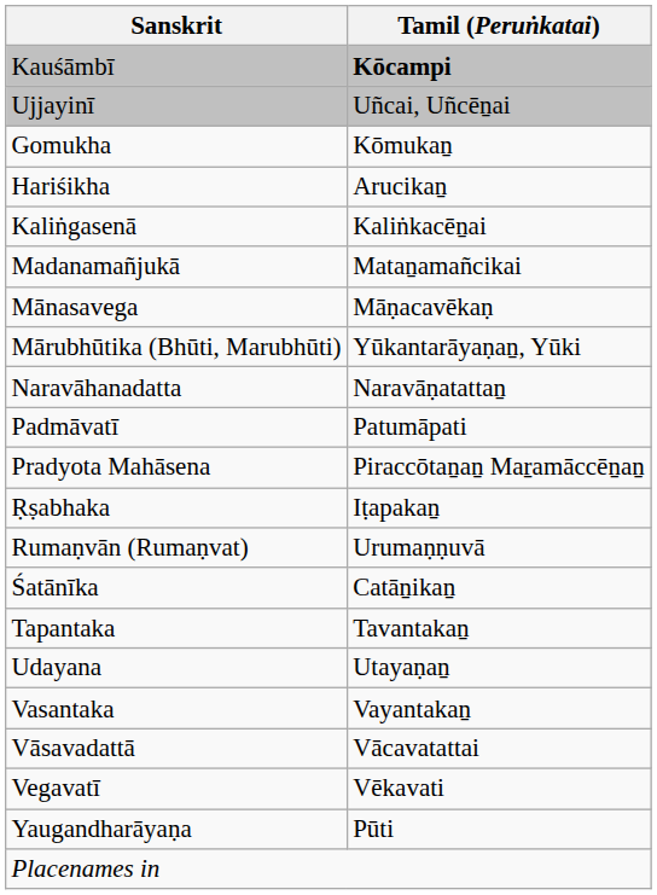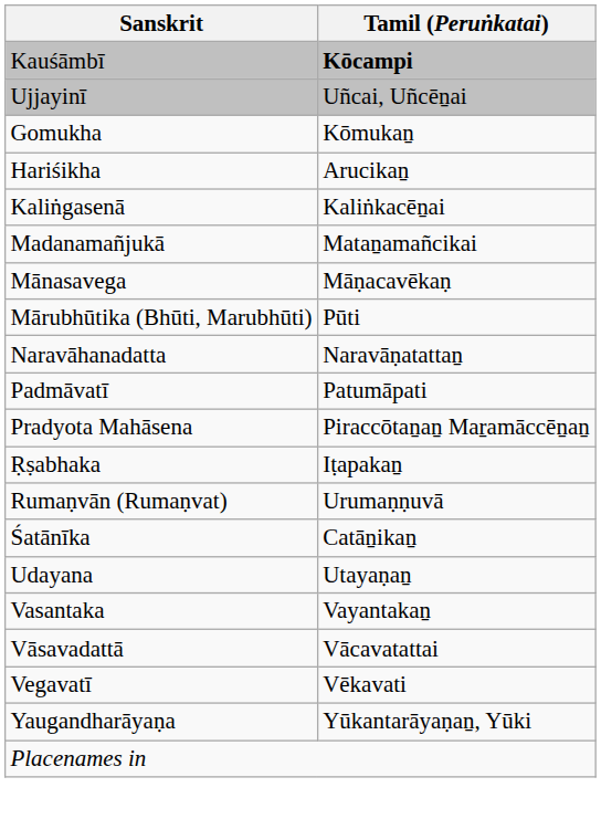Mārubhūtika (Bhūti, Marubhūti) | Tamil (Peruṅkatai): Yūkantarāyaṇaṉ, Yūki -> Pūti
- row: Tapantaka | Tavantakaṉ
Yaugandharāyaṇa | Tamil (Peruṅkatai): Pūti -> Yūkantarāyaṇaṉ, Yūki
